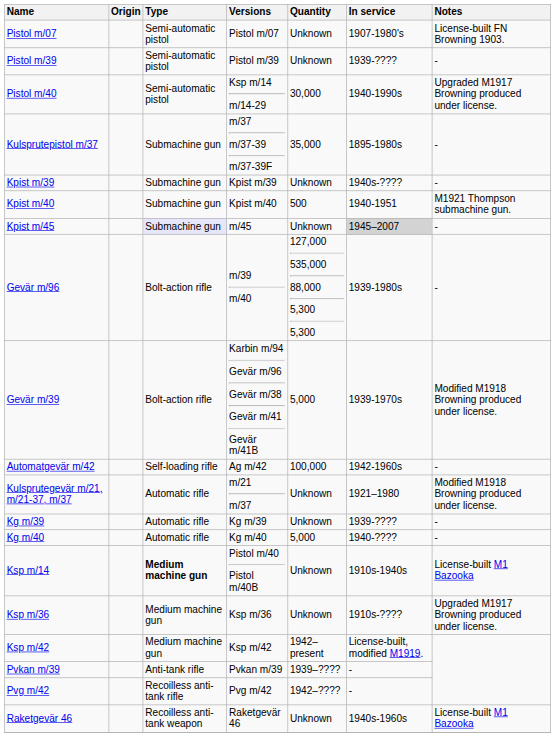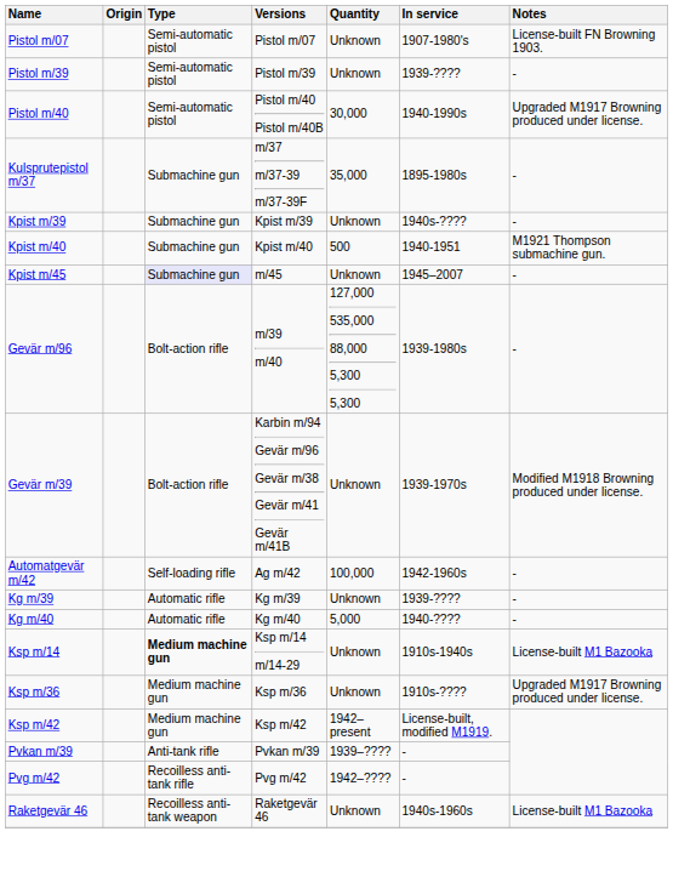Pistol m/40 | Versions: Ksp m/14 m/14-29 -> Pistol m/40 Pistol m/40B
Kpist m/45 | In service: lightgrey background -> no background
Gevär m/39 | Quantity: 5,000 -> Unknown
- row: Kulsprutegevär m/21, m/21-37, m/37 | Automatic rifle | m/21 m/37 | Unknown | 1921–1980 | Modified M1918 Browning produced under license.
Ksp m/14 | Versions: Pistol m/40 Pistol m/40B -> Ksp m/14 m/14-29
